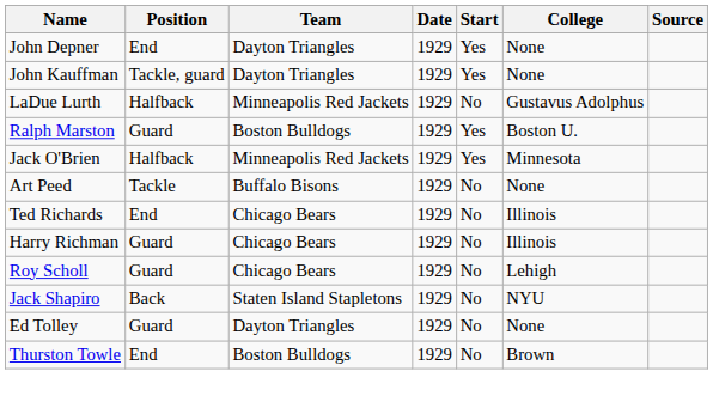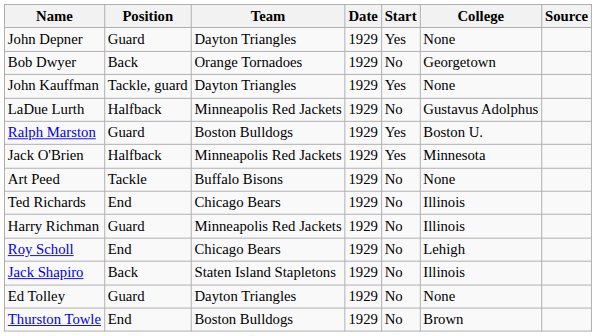John Depner | Position: End -> Guard
+ row: Bob Dwyer | Back | Orange Tornadoes | 1929 | No | Georgetown
Harry Richman | Team: Chicago Bears -> Minneapolis Red Jackets
Roy Scholl | Position: Guard -> End
Jack Shapiro | College: NYU -> Illinois
